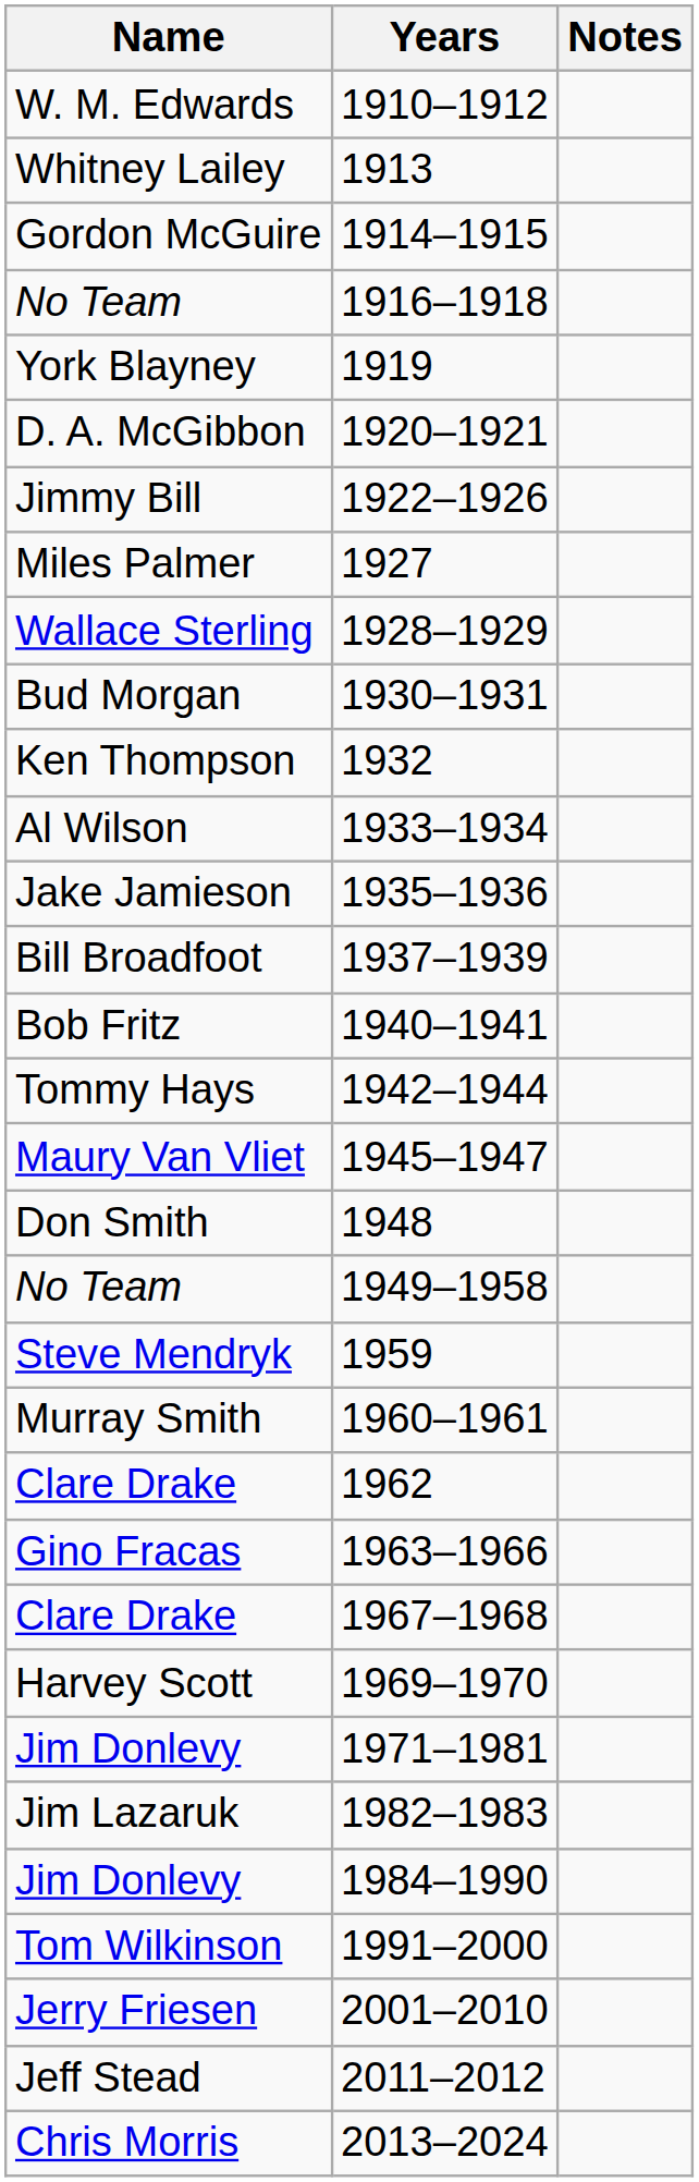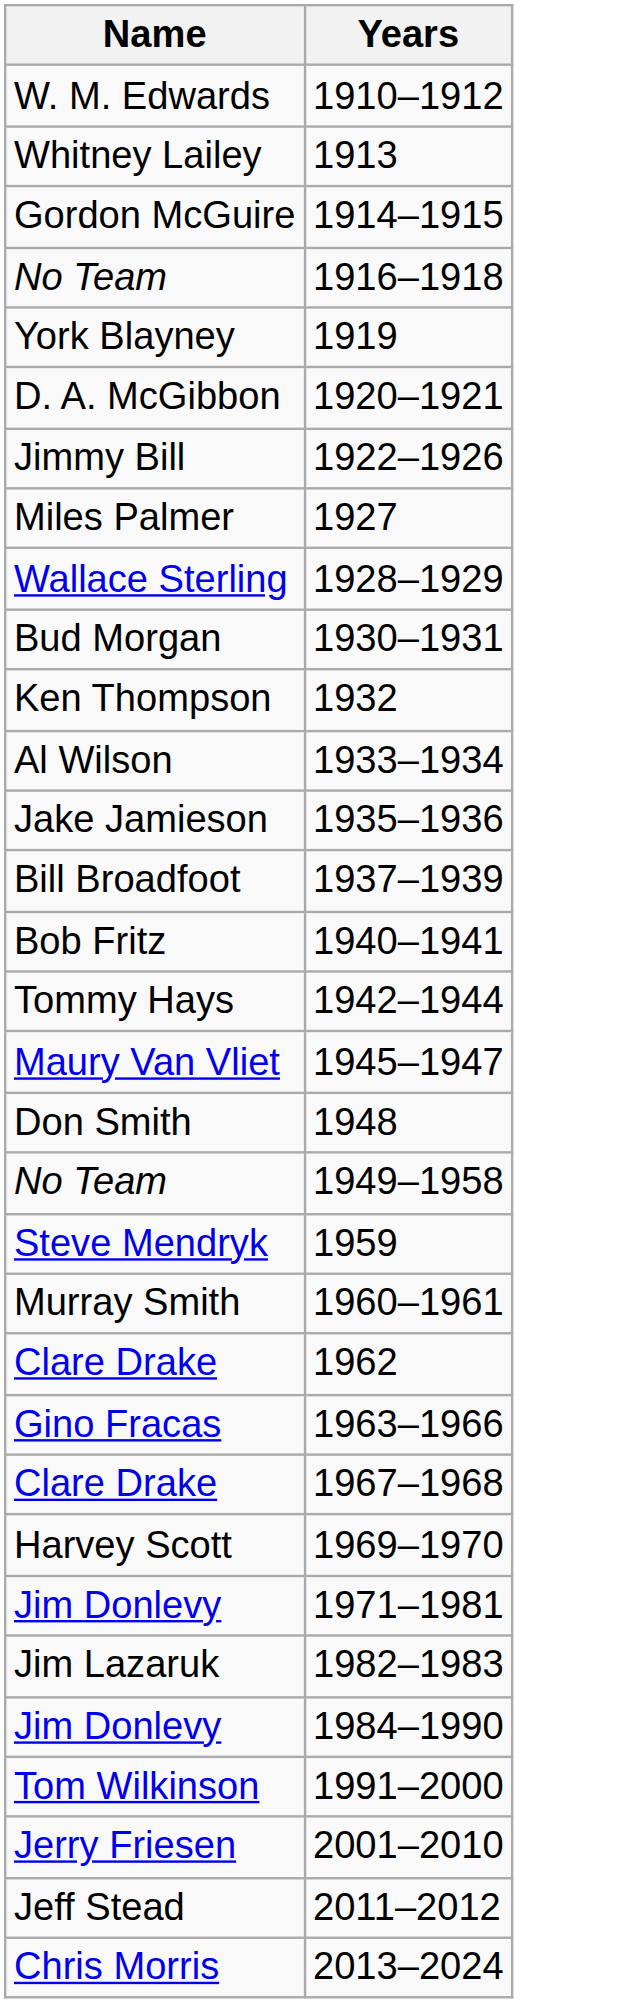- column: Notes
